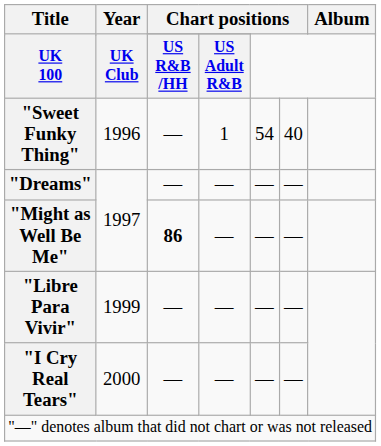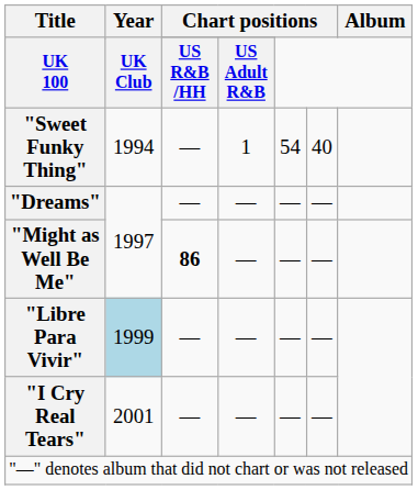"Sweet Funky Thing" | Year: 1996 -> 1994
"Libre Para Vivir" | Year: no background -> lightblue background
"I Cry Real Tears" | Year: 2000 -> 2001
